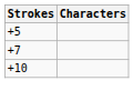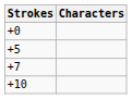+ row: +0
